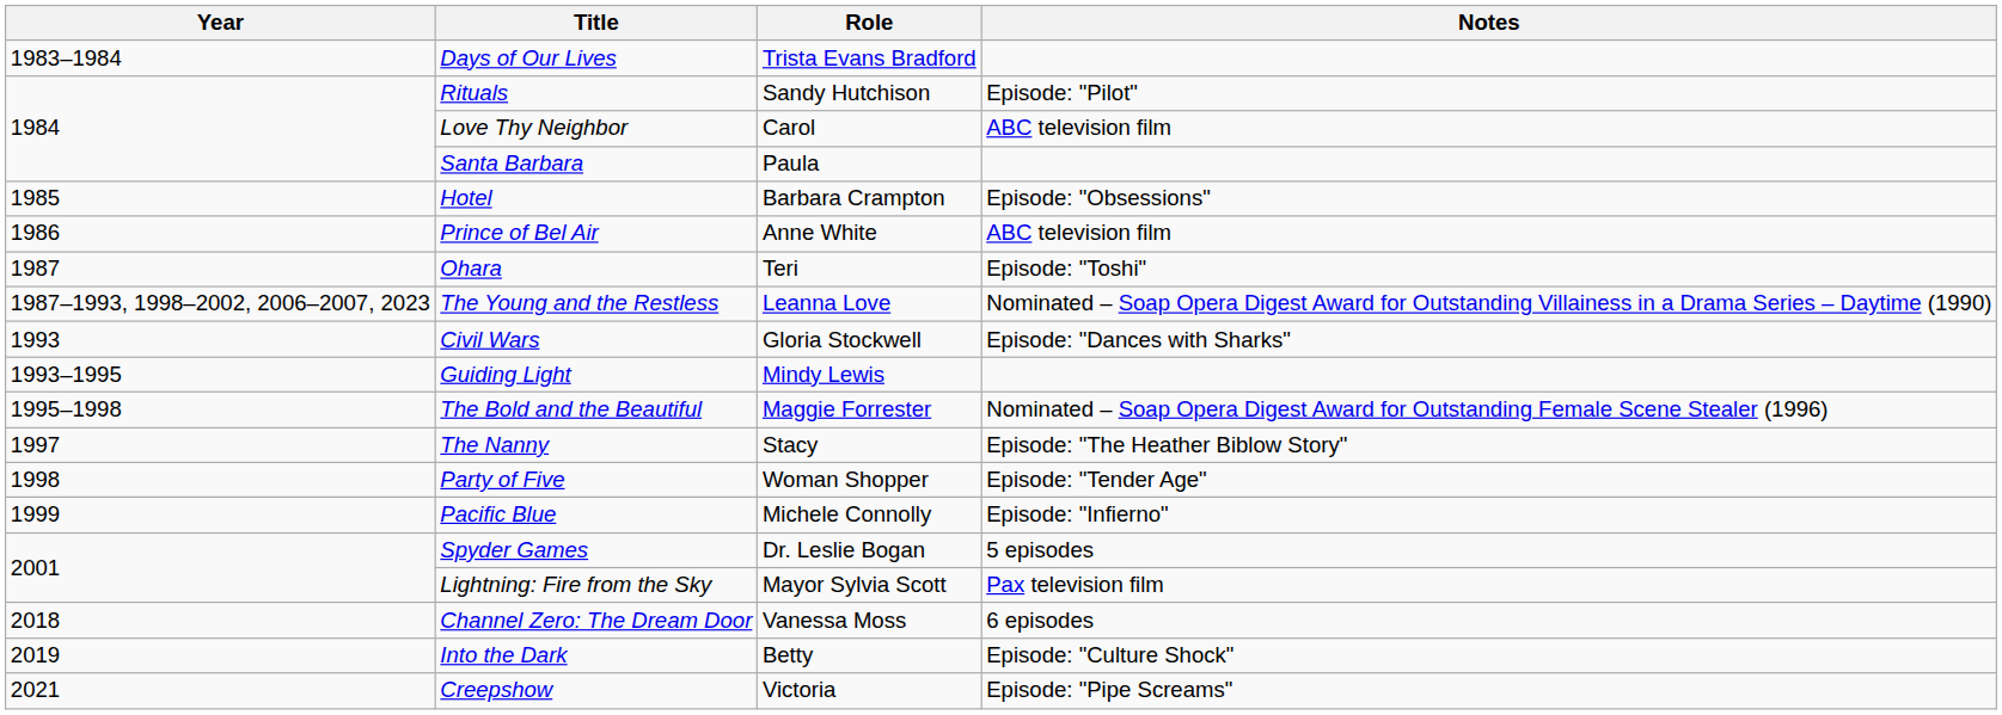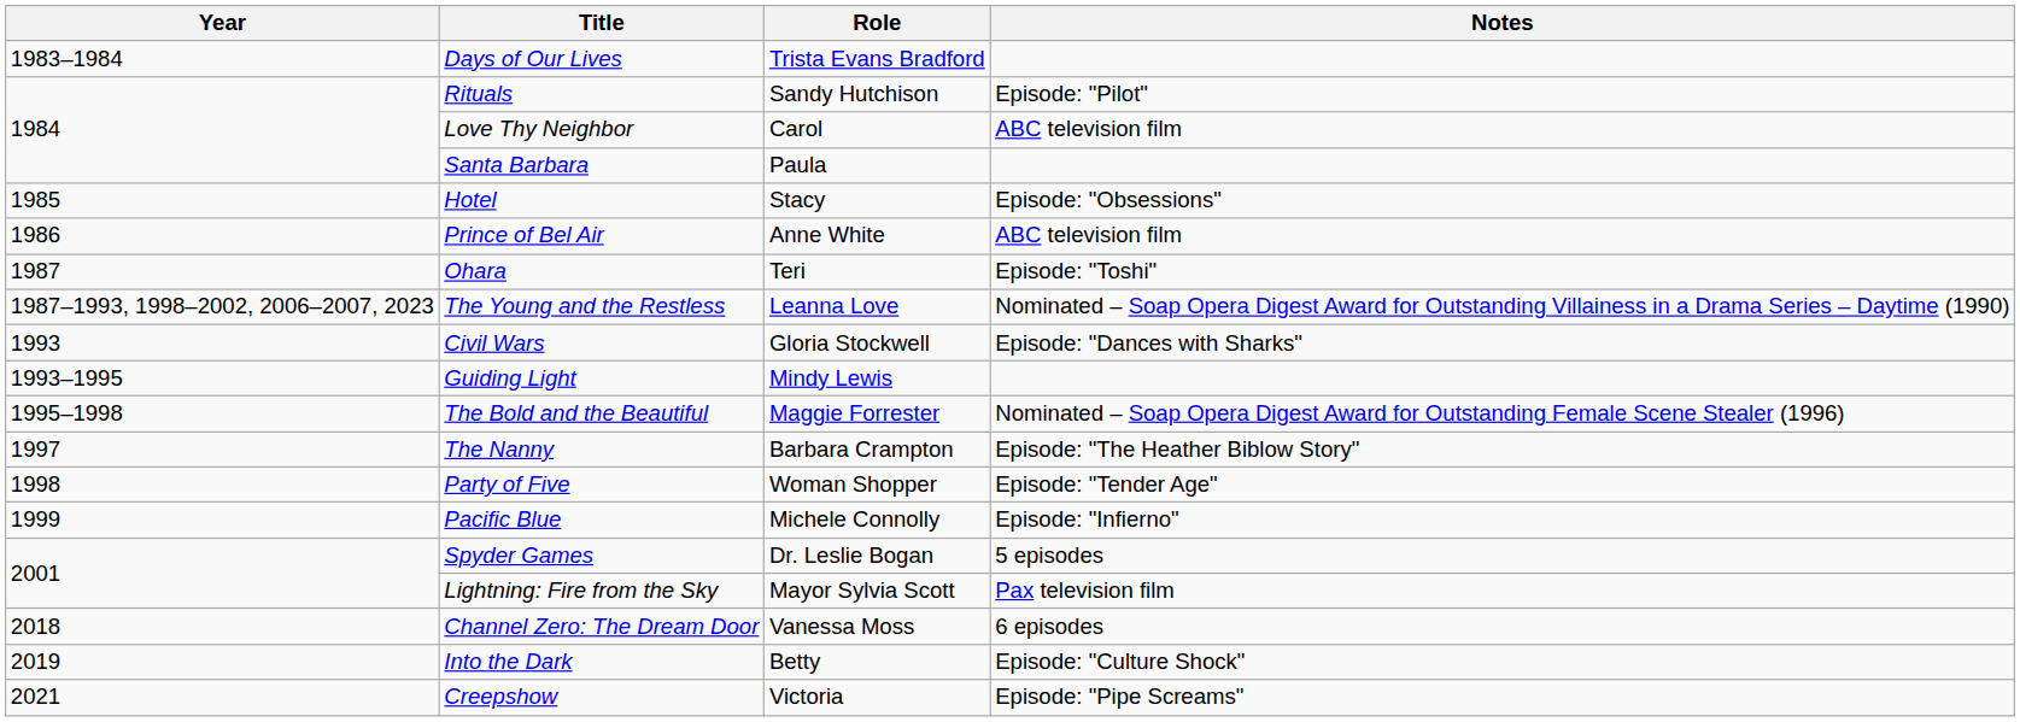Hotel | Role: Barbara Crampton -> Stacy
The Nanny | Role: Stacy -> Barbara Crampton
